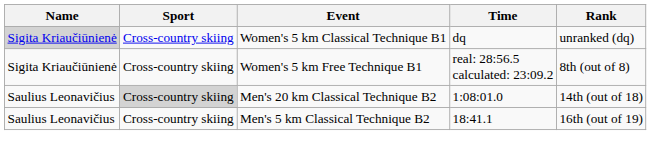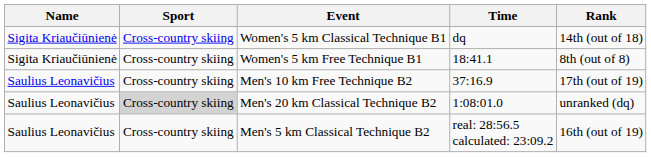Women's 5 km Classical Technique B1 | Name: lightgrey background -> no background
Women's 5 km Classical Technique B1 | Rank: unranked (dq) -> 14th (out of 18)
Women's 5 km Free Technique B1 | Time: real: 28:56.5 calculated: 23:09.2 -> 18:41.1
+ row: Saulius Leonavičius | Cross-country skiing | Men's 10 km Free Technique B2 | 37:16.9 | 17th (out of 19)
Men's 20 km Classical Technique B2 | Rank: 14th (out of 18) -> unranked (dq)
Men's 5 km Classical Technique B2 | Time: 18:41.1 -> real: 28:56.5 calculated: 23:09.2
